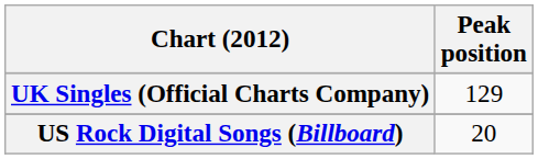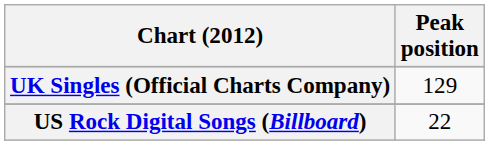US Rock Digital Songs (Billboard) | Peak position: 20 -> 22
